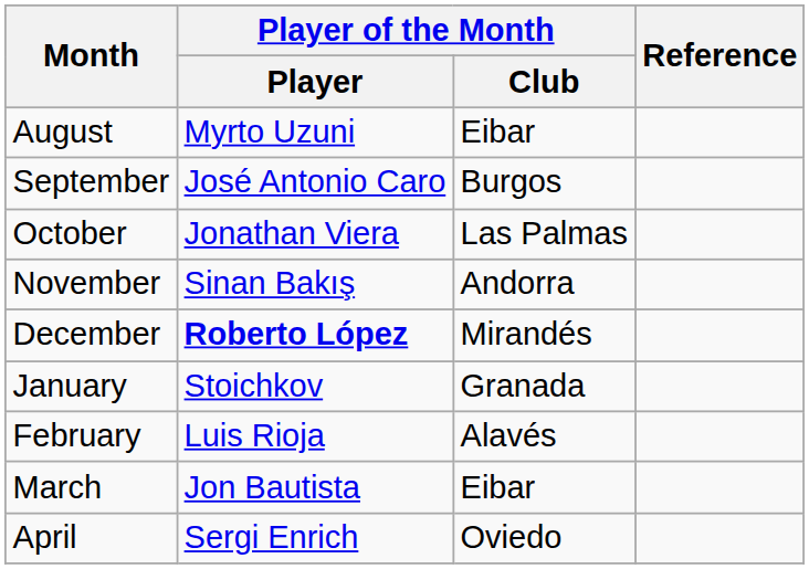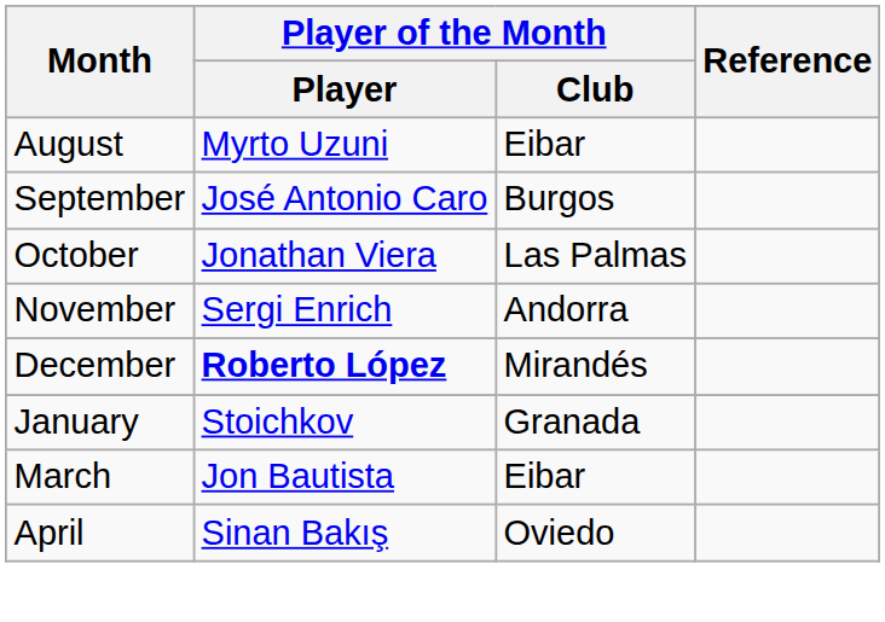November | Player of the Month / Player: Sinan Bakış -> Sergi Enrich
- row: February | Luis Rioja | Alavés
April | Player of the Month / Player: Sergi Enrich -> Sinan Bakış
